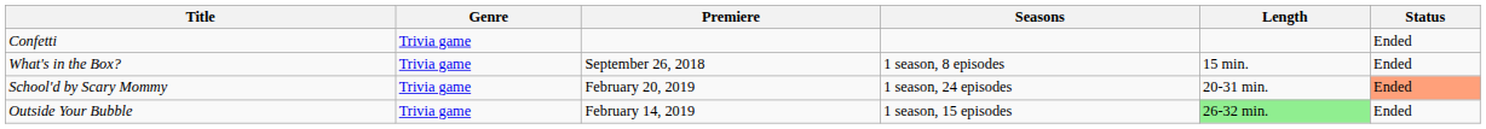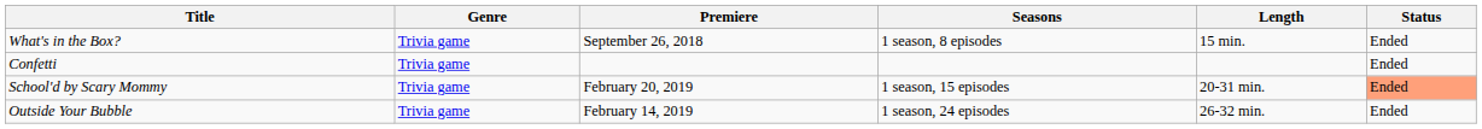rows swapped: Confetti <-> What's in the Box?
School'd by Scary Mommy | Seasons: 1 season, 24 episodes -> 1 season, 15 episodes
Outside Your Bubble | Seasons: 1 season, 15 episodes -> 1 season, 24 episodes
Outside Your Bubble | Length: lightgreen background -> no background
